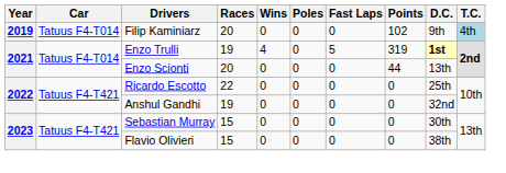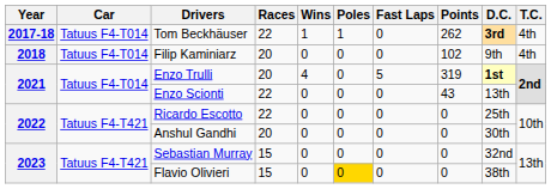+ row: 2017-18 | Tatuus F4-T014 | Tom Beckhäuser | 22 | 1 | 1 | 0 | 262 | 3rd | 4th
Filip Kaminiarz | Year: 2019 -> 2018
Filip Kaminiarz | T.C.: lightblue background -> no background
Enzo Trulli | Races: 19 -> 20
Enzo Scionti | Races: 20 -> 22
Enzo Scionti | Points: 44 -> 43
Anshul Gandhi | Races: 19 -> 20
Anshul Gandhi | D.C.: 32nd -> 30th
Sebastian Murray | D.C.: 30th -> 32nd
Flavio Olivieri | Poles: no background -> gold background
